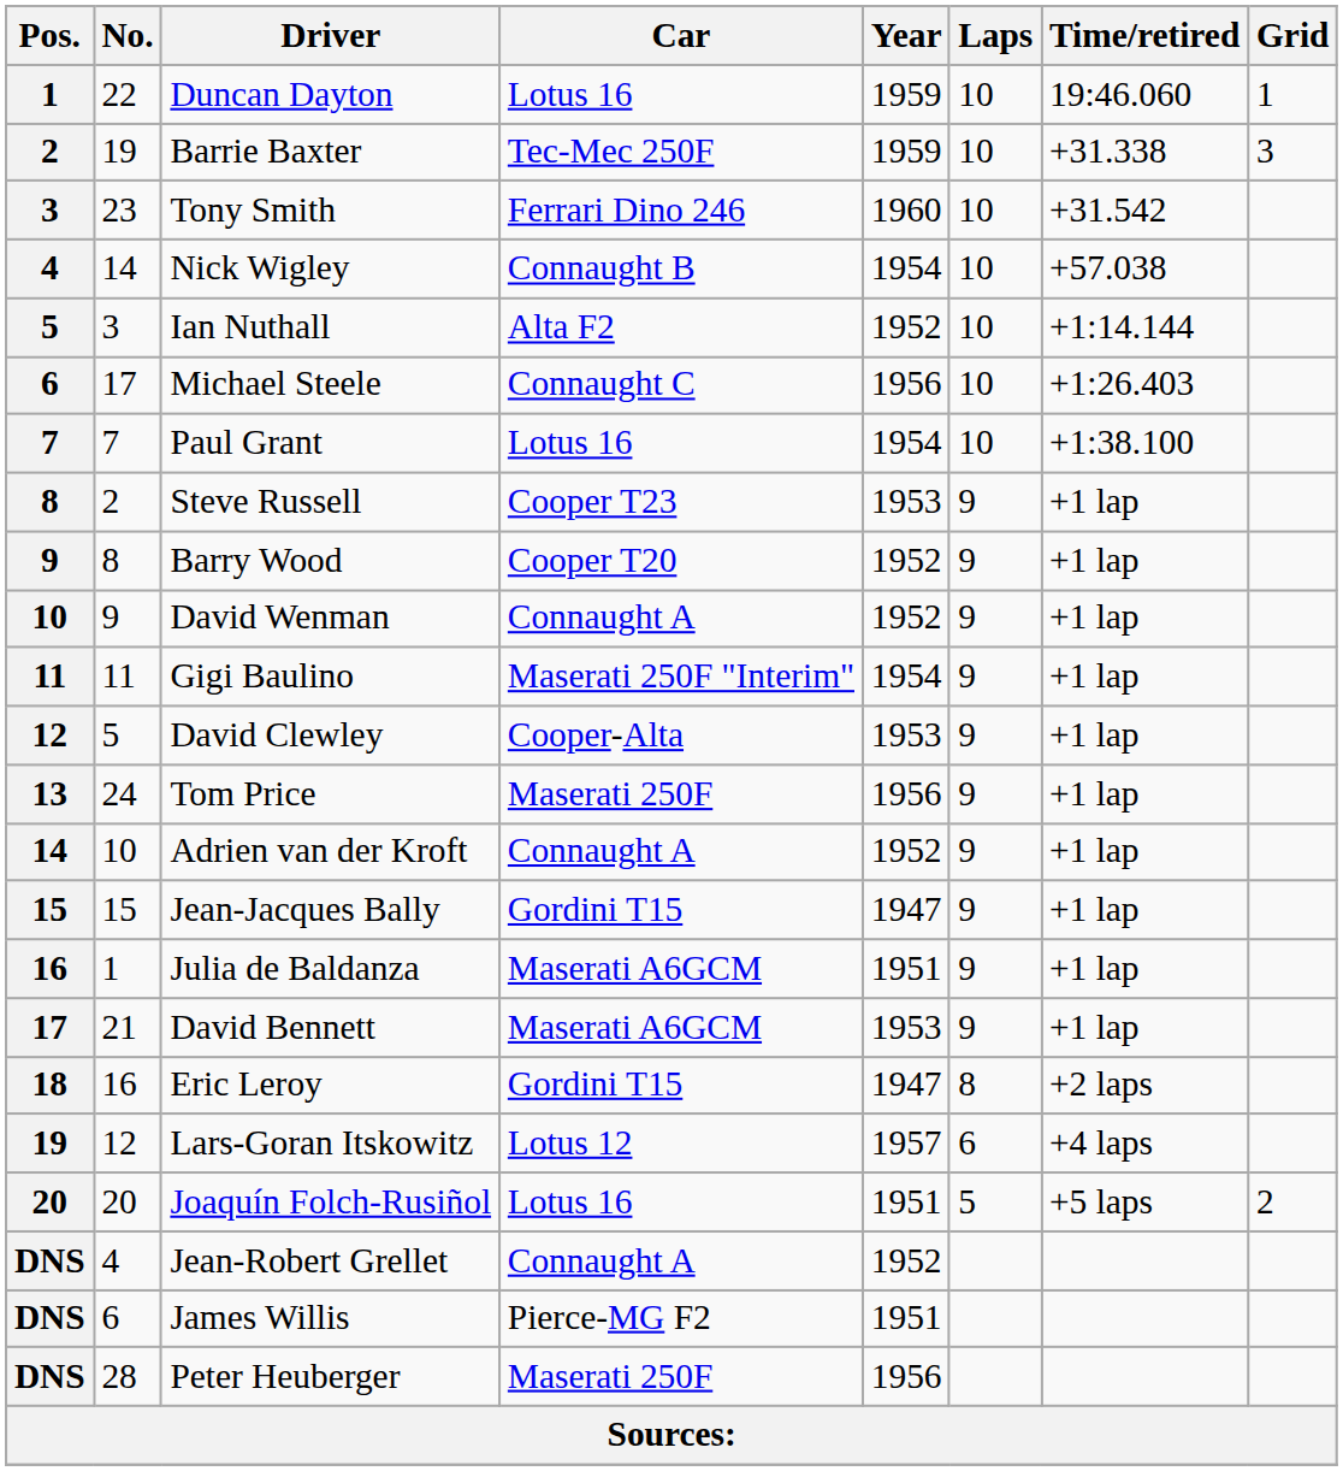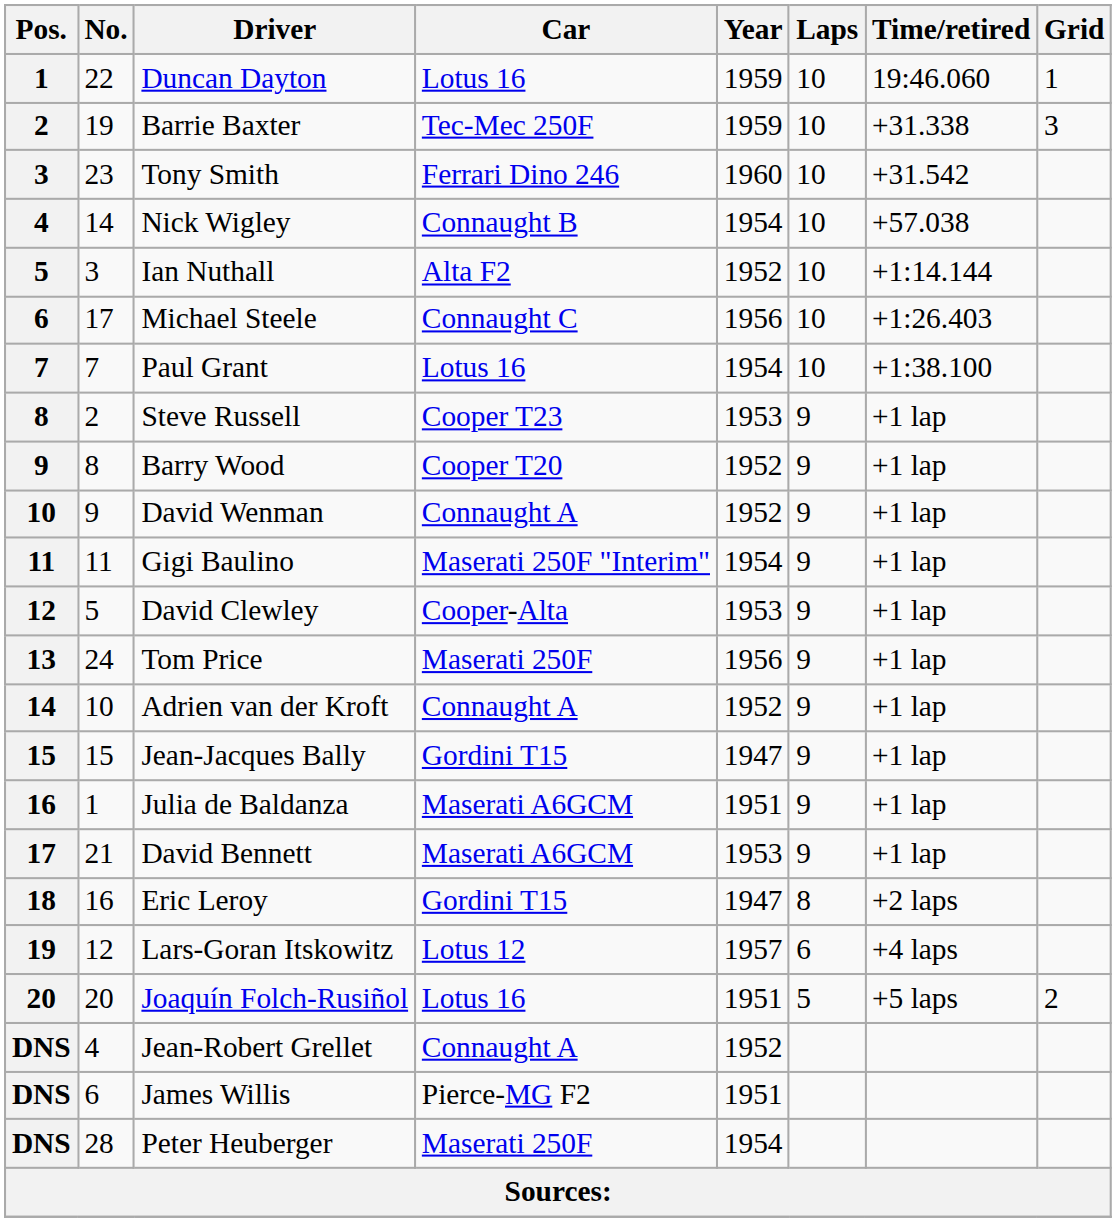Peter Heuberger | Year: 1956 -> 1954
